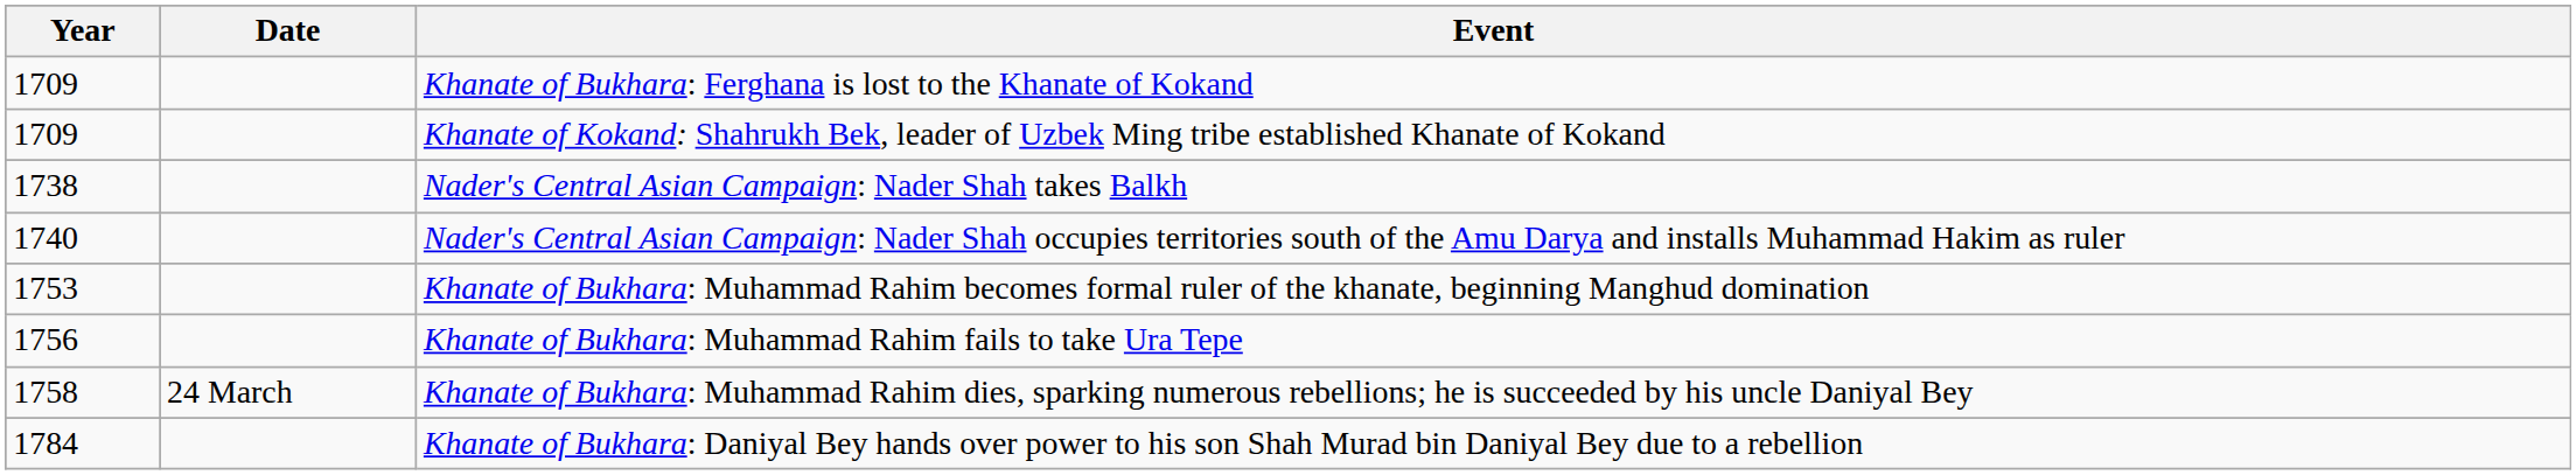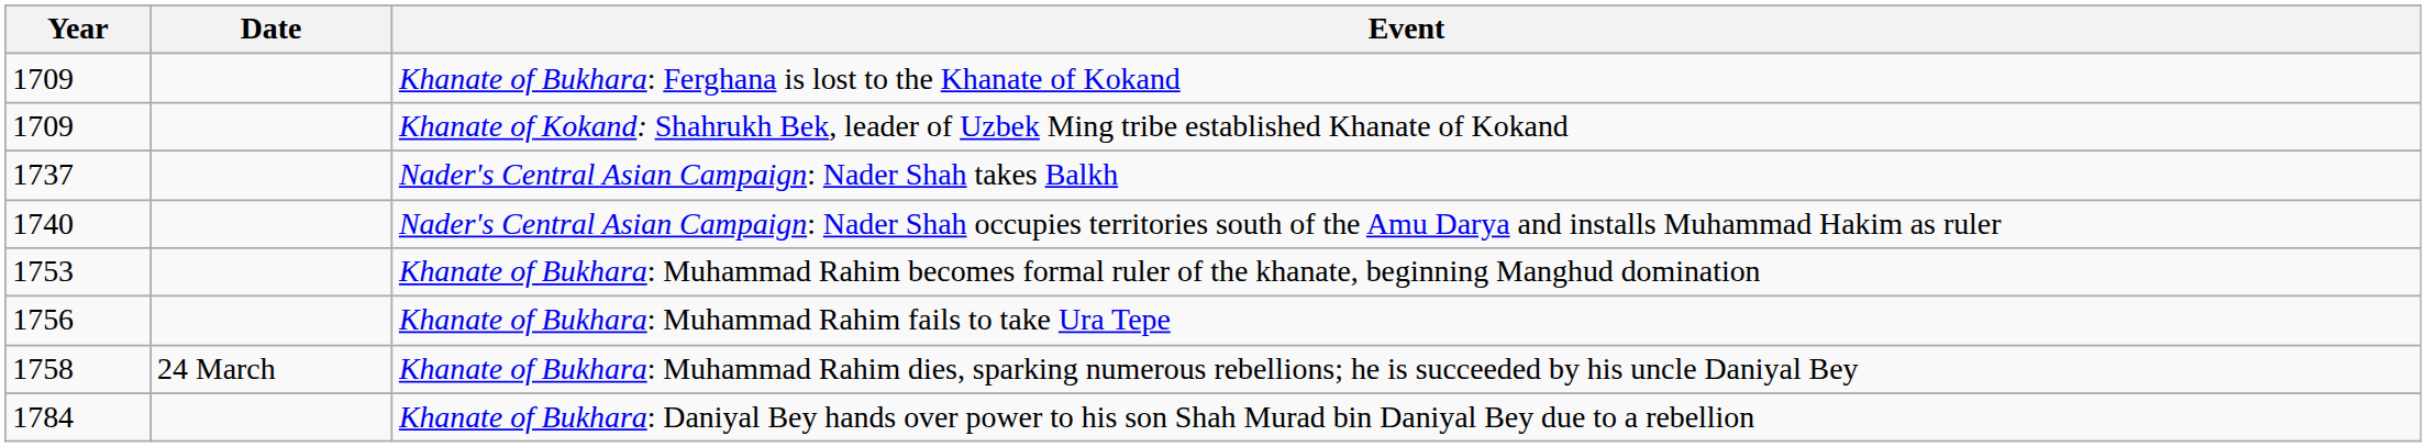Nader's Central Asian Campaign: Nader Shah takes Balkh | Year: 1738 -> 1737
